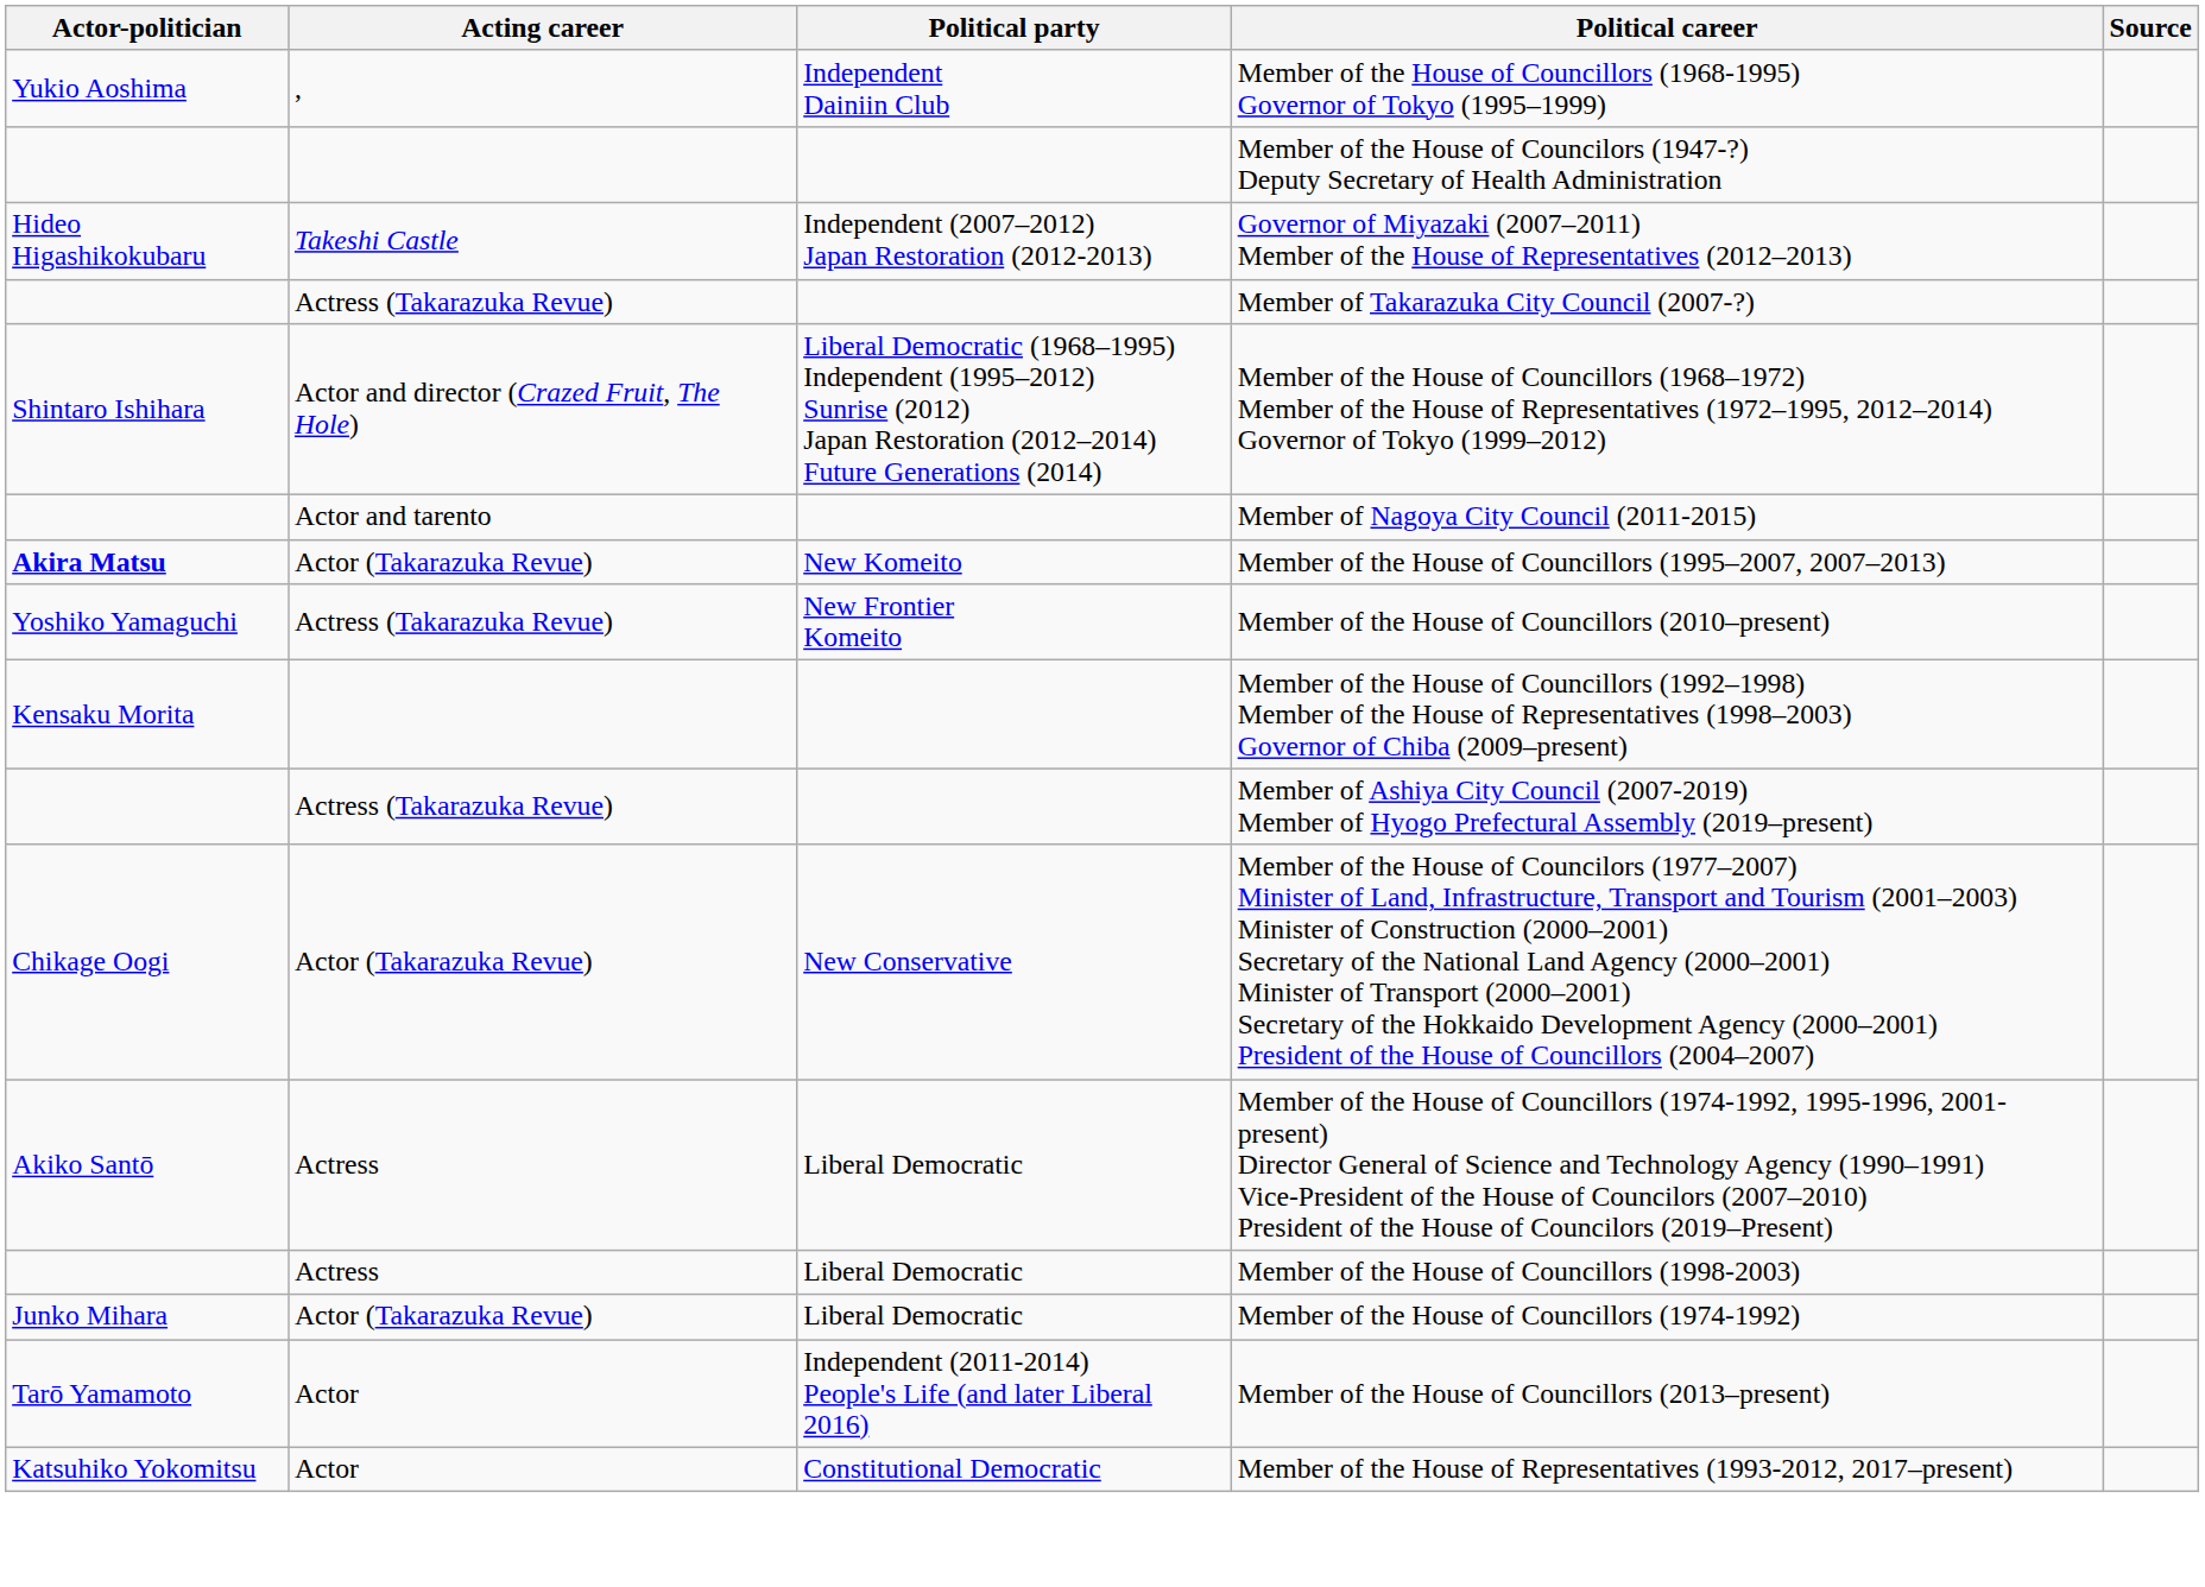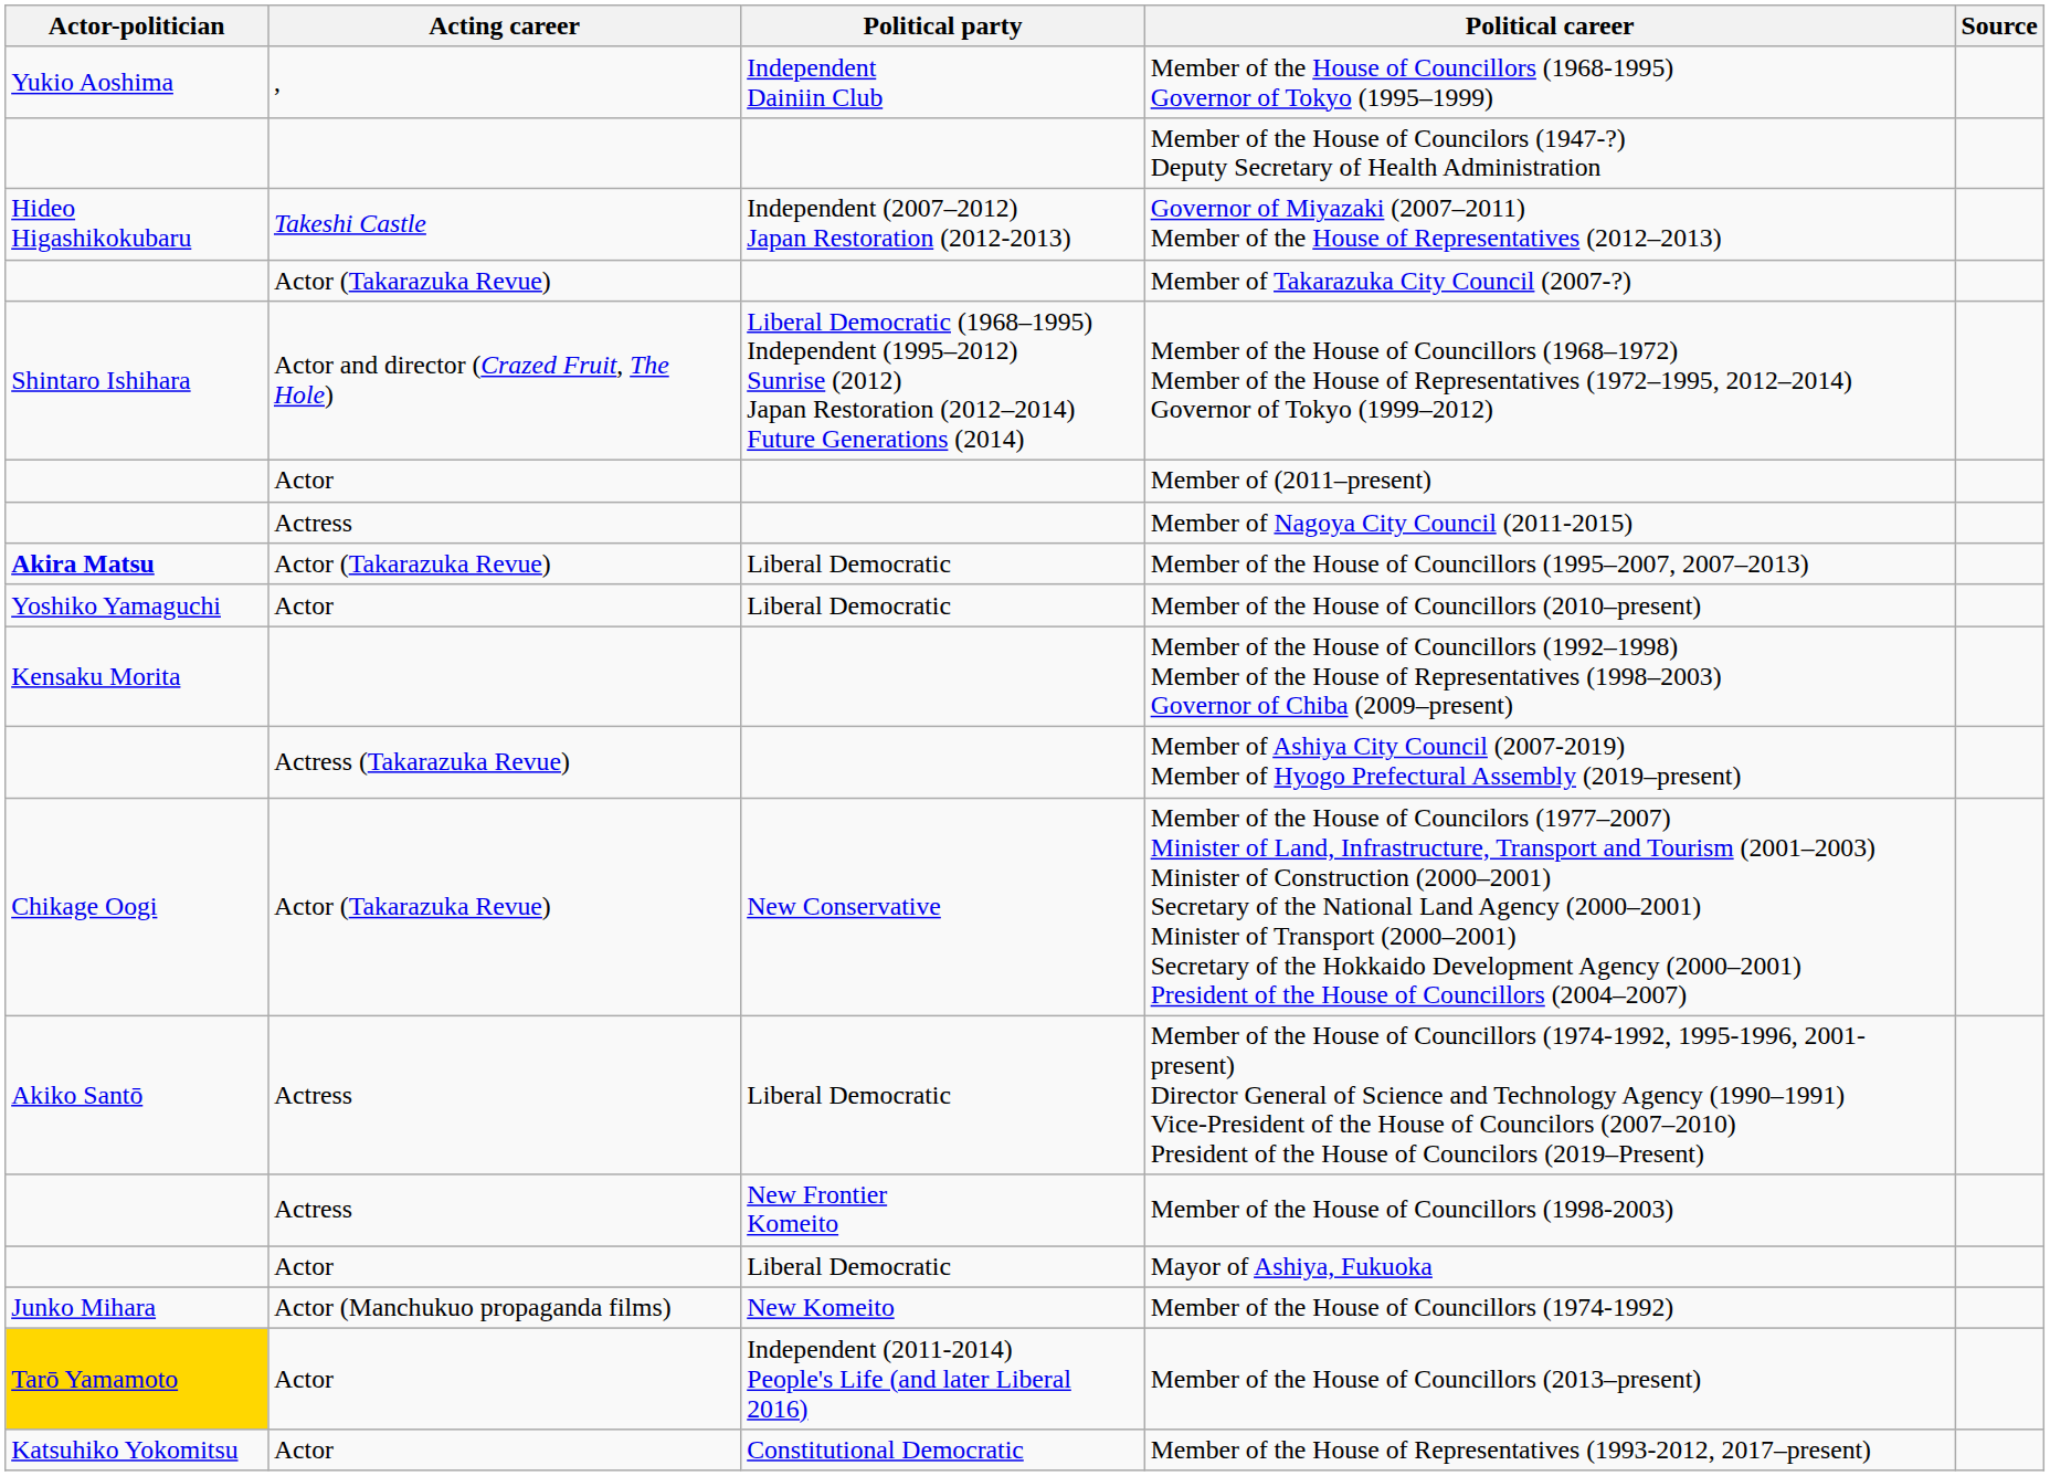Member of Takarazuka City Council (2007-?) | Acting career: Actress (Takarazuka Revue) -> Actor (Takarazuka Revue)
+ row: Actor | Member of (2011–present)
Member of Nagoya City Council (2011-2015) | Acting career: Actor and tarento -> Actress
Member of the House of Councillors (1995–2007, 2007–2013) | Political party: New Komeito -> Liberal Democratic
Member of the House of Councillors (2010–present) | Acting career: Actress (Takarazuka Revue) -> Actor
Member of the House of Councillors (2010–present) | Political party: New Frontier Komeito -> Liberal Democratic
Member of the House of Councillors (1998-2003) | Political party: Liberal Democratic -> New Frontier Komeito
+ row: Actor | Liberal Democratic | Mayor of Ashiya, Fukuoka
Member of the House of Councillors (1974-1992) | Acting career: Actor (Takarazuka Revue) -> Actor (Manchukuo propaganda films)
Member of the House of Councillors (1974-1992) | Political party: Liberal Democratic -> New Komeito
Member of the House of Councillors (2013–present) | Actor-politician: no background -> gold background
